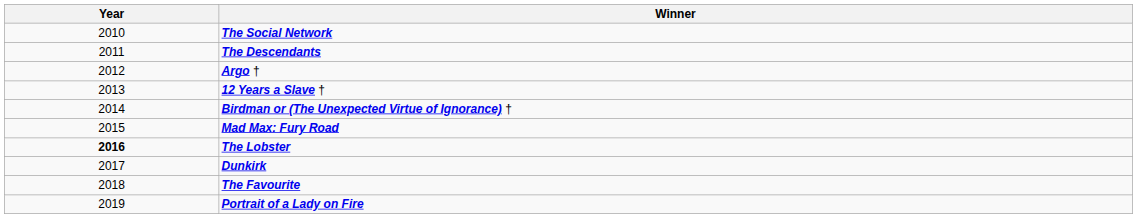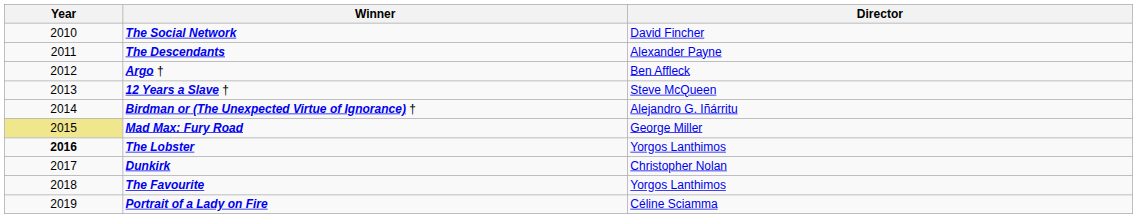+ column: Director | David Fincher | Alexander Payne | Ben Affleck | Steve McQueen | Alejandro G. Iñárritu | George Miller | Yorgos Lanthimos | Christopher Nolan | Yorgos Lanthimos | Céline Sciamma
Mad Max: Fury Road | Year: no background -> khaki background
